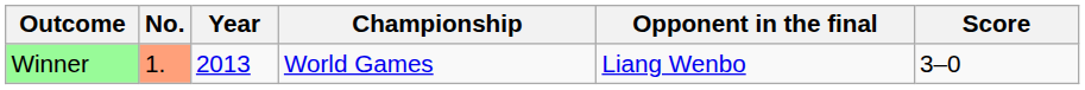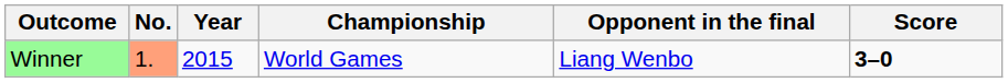Winner | Year: 2013 -> 2015
Winner | Score: normal -> bold
